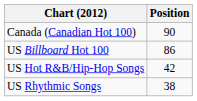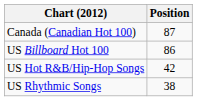Canada (Canadian Hot 100) | Position: 90 -> 87
